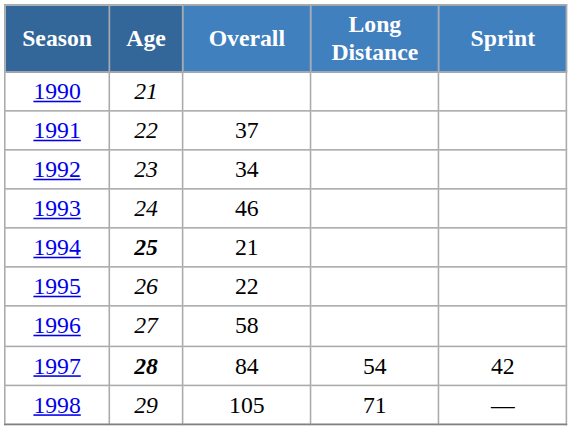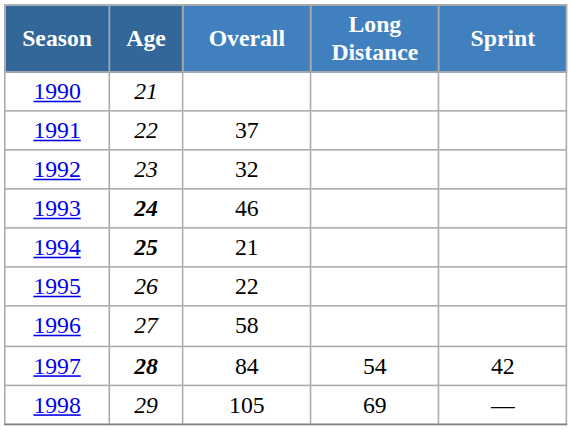1992 | Overall: 34 -> 32
1993 | Age: normal -> bold
1998 | Long Distance: 71 -> 69
